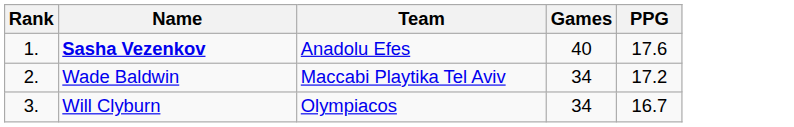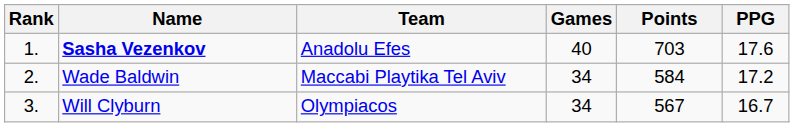+ column: Points | 703 | 584 | 567
